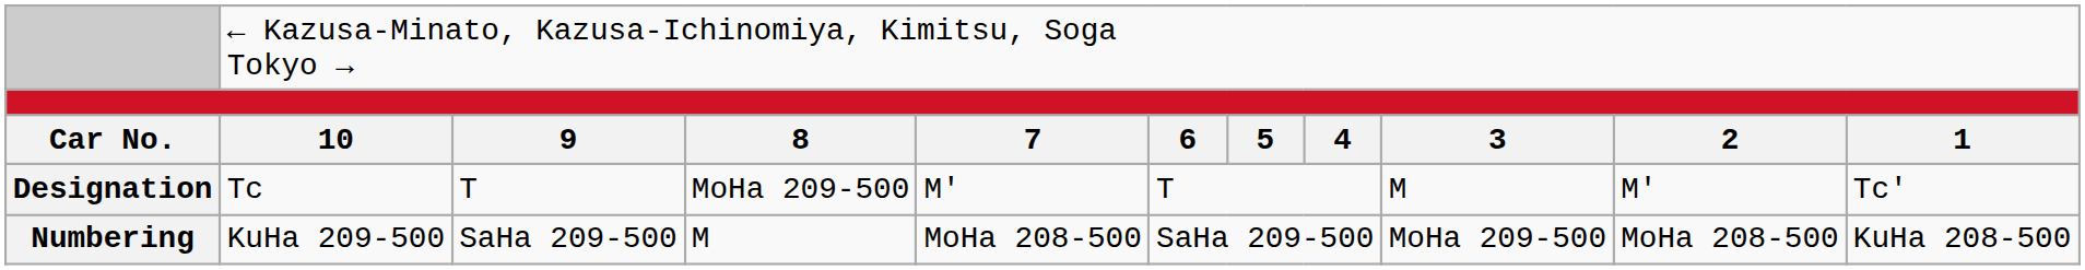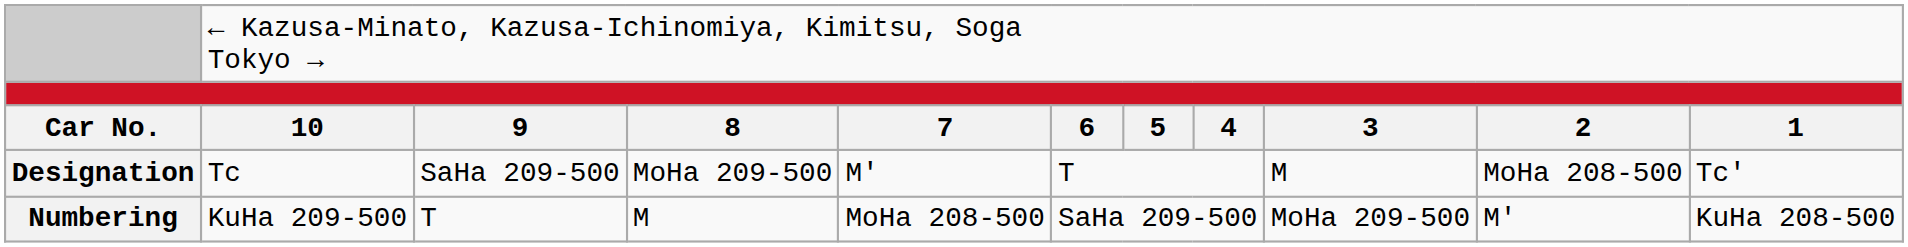Designation | column 3: T -> SaHa 209-500
Designation | column 10: M' -> MoHa 208-500
Numbering | column 3: SaHa 209-500 -> T
Numbering | column 10: MoHa 208-500 -> M'
